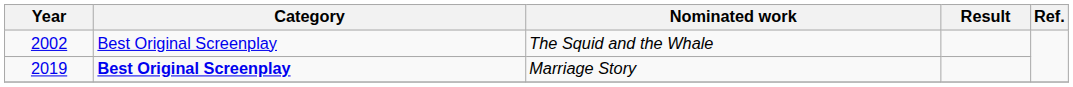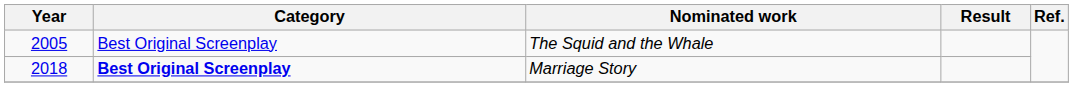The Squid and the Whale | Year: 2002 -> 2005
Marriage Story | Year: 2019 -> 2018
